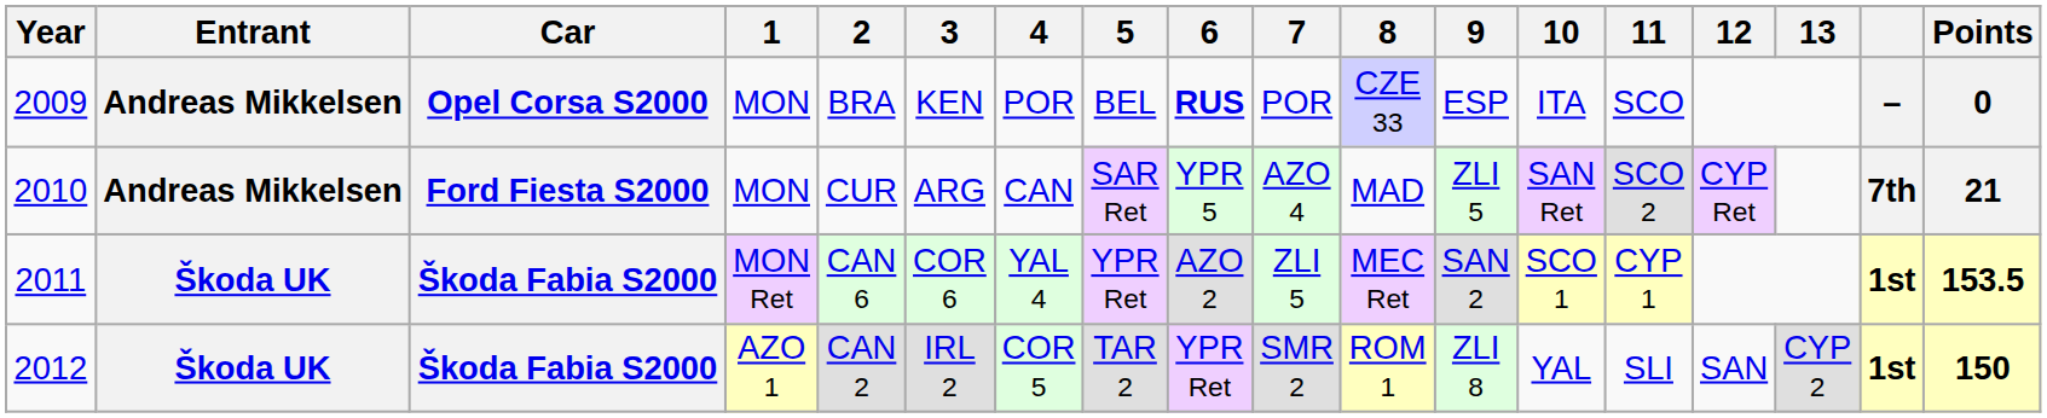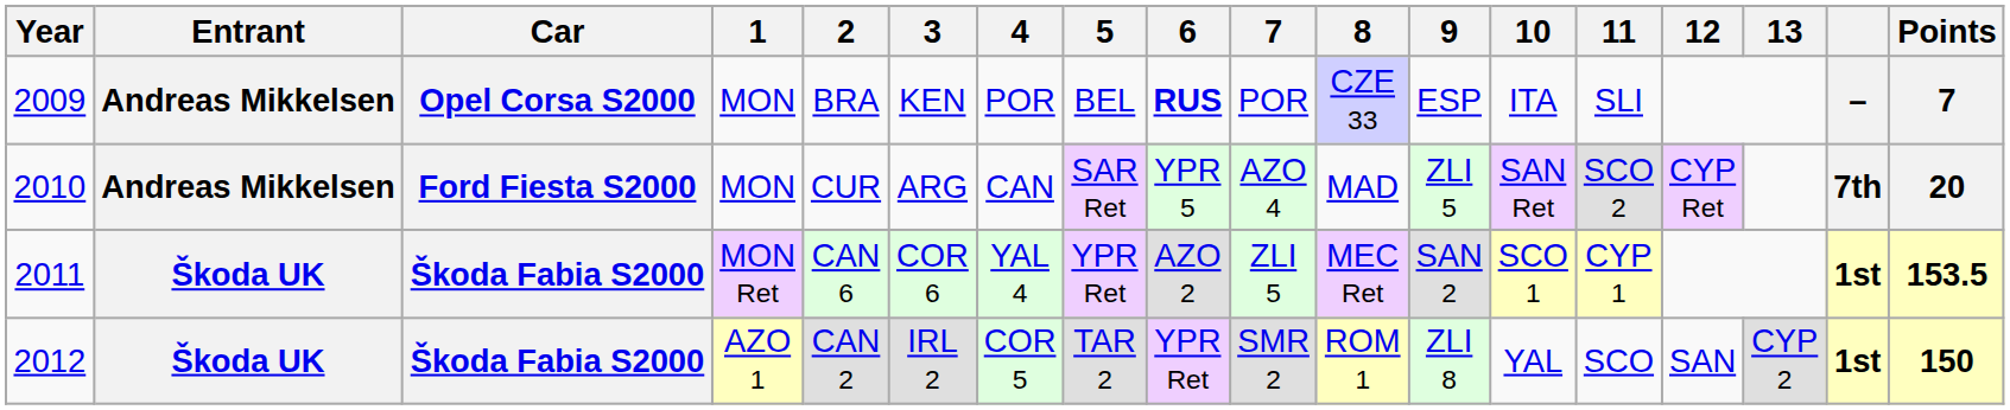2009 | 11: SCO -> SLI
2009 | Points: 0 -> 7
2010 | Points: 21 -> 20
2012 | 11: SLI -> SCO
